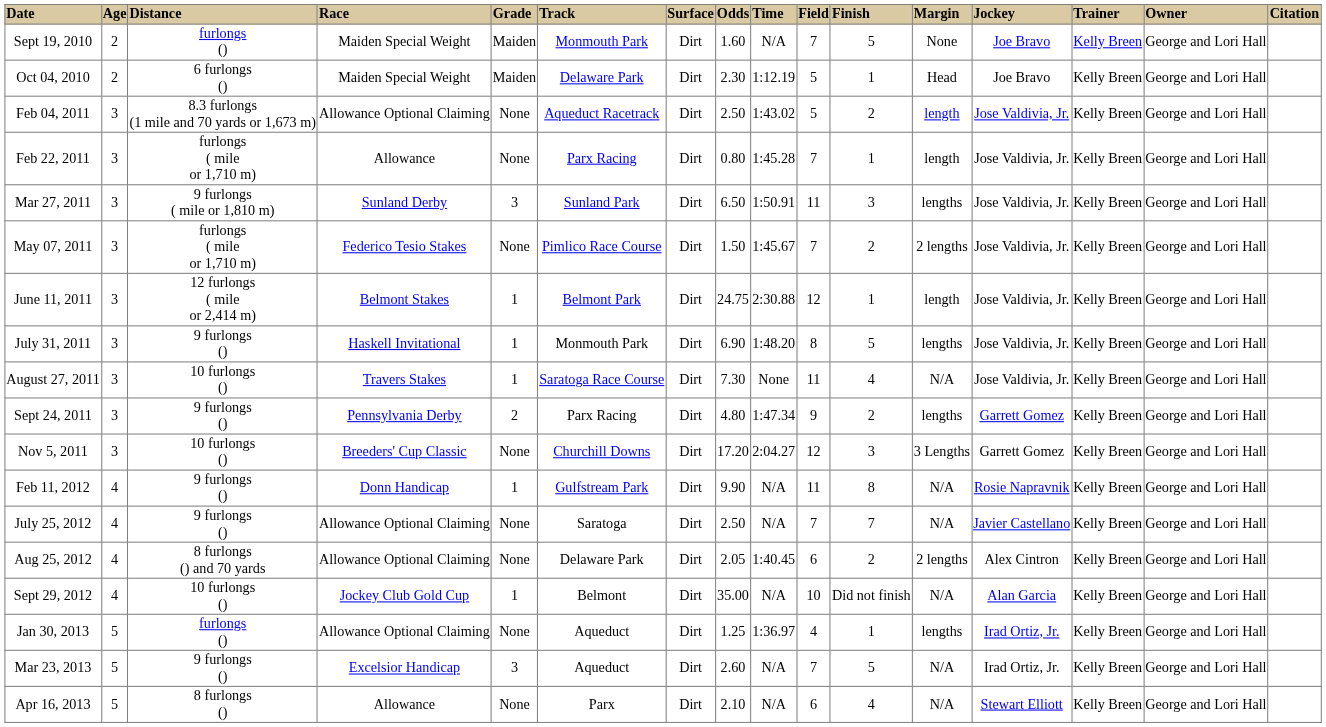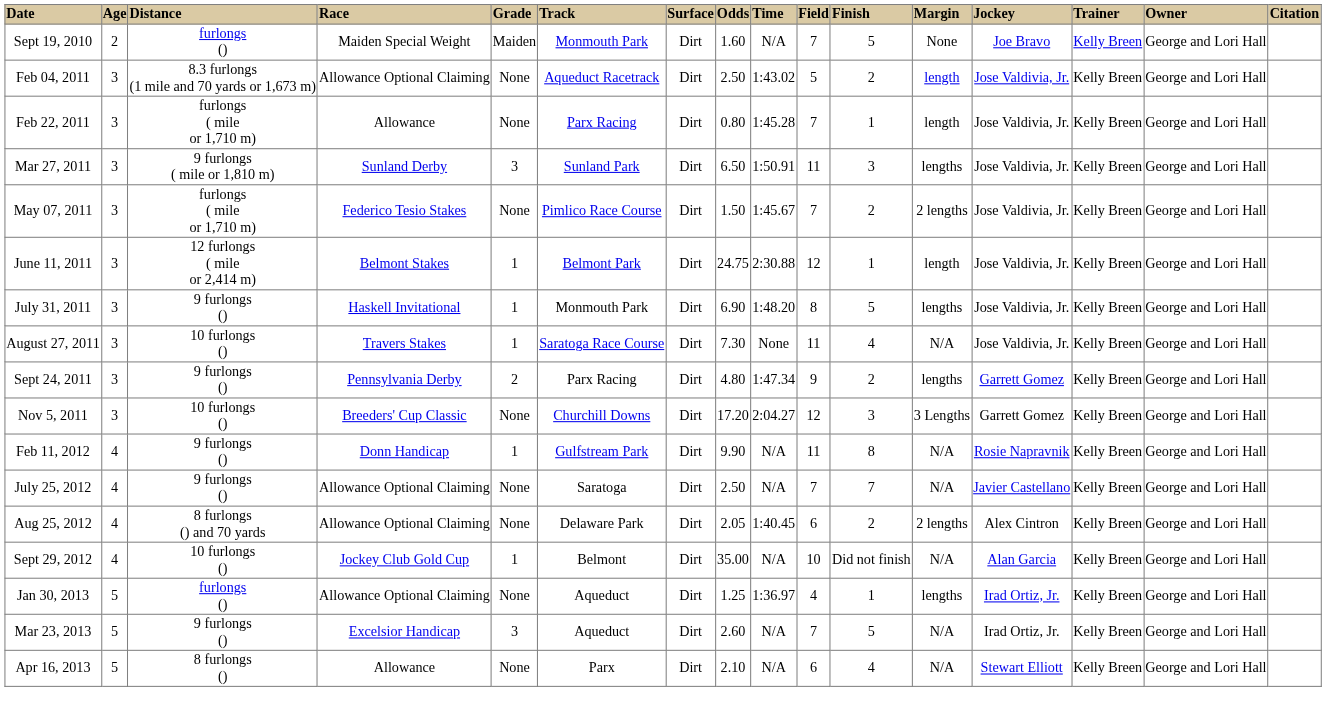- row: Oct 04, 2010 | 2 | 6 furlongs () | Maiden Special Weight | Maiden | Delaware Park | Dirt | 2.30 | 1:12.19 | 5 | 1 | Head | Joe Bravo | Kelly Breen | George and Lori Hall
